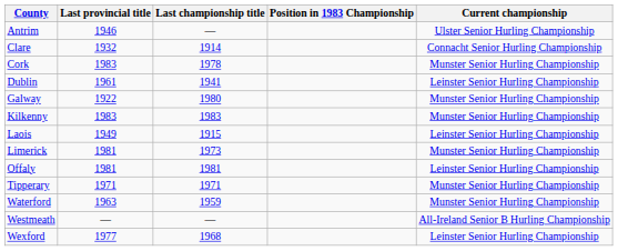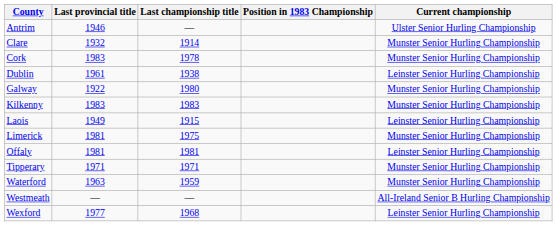Clare | Current championship: Connacht Senior Hurling Championship -> Munster Senior Hurling Championship
Dublin | Last championship title: 1941 -> 1938
Limerick | Last championship title: 1973 -> 1975
